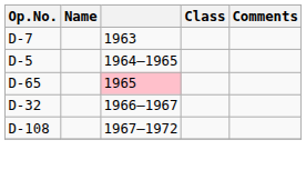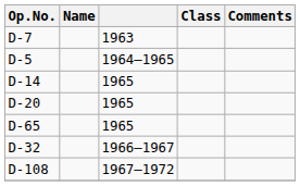+ row: D-14 | 1965
+ row: D-20 | 1965
D-65 | column 3: pink background -> no background
